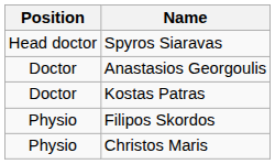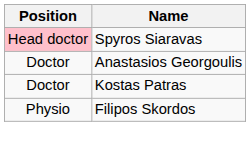Spyros Siaravas | Position: no background -> pink background
- row: Physio | Christos Maris
